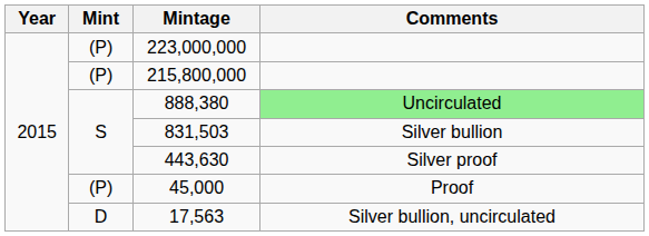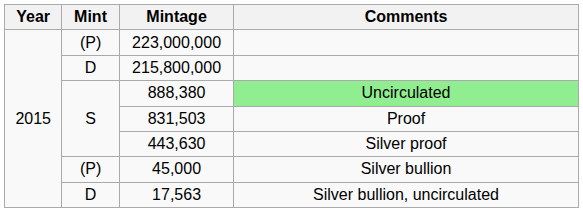215,800,000 | Mint: (P) -> D
831,503 | Comments: Silver bullion -> Proof
45,000 | Comments: Proof -> Silver bullion
